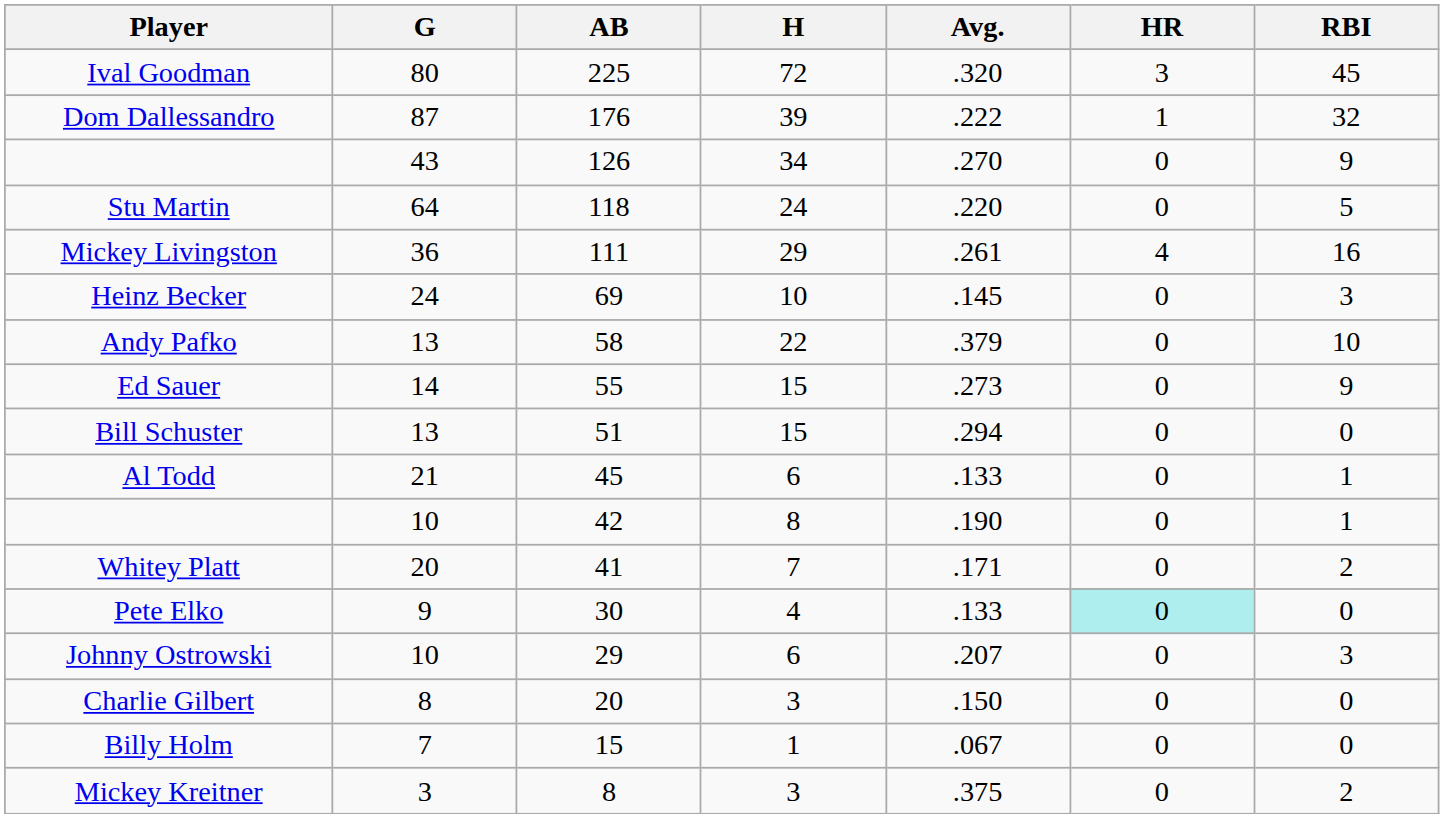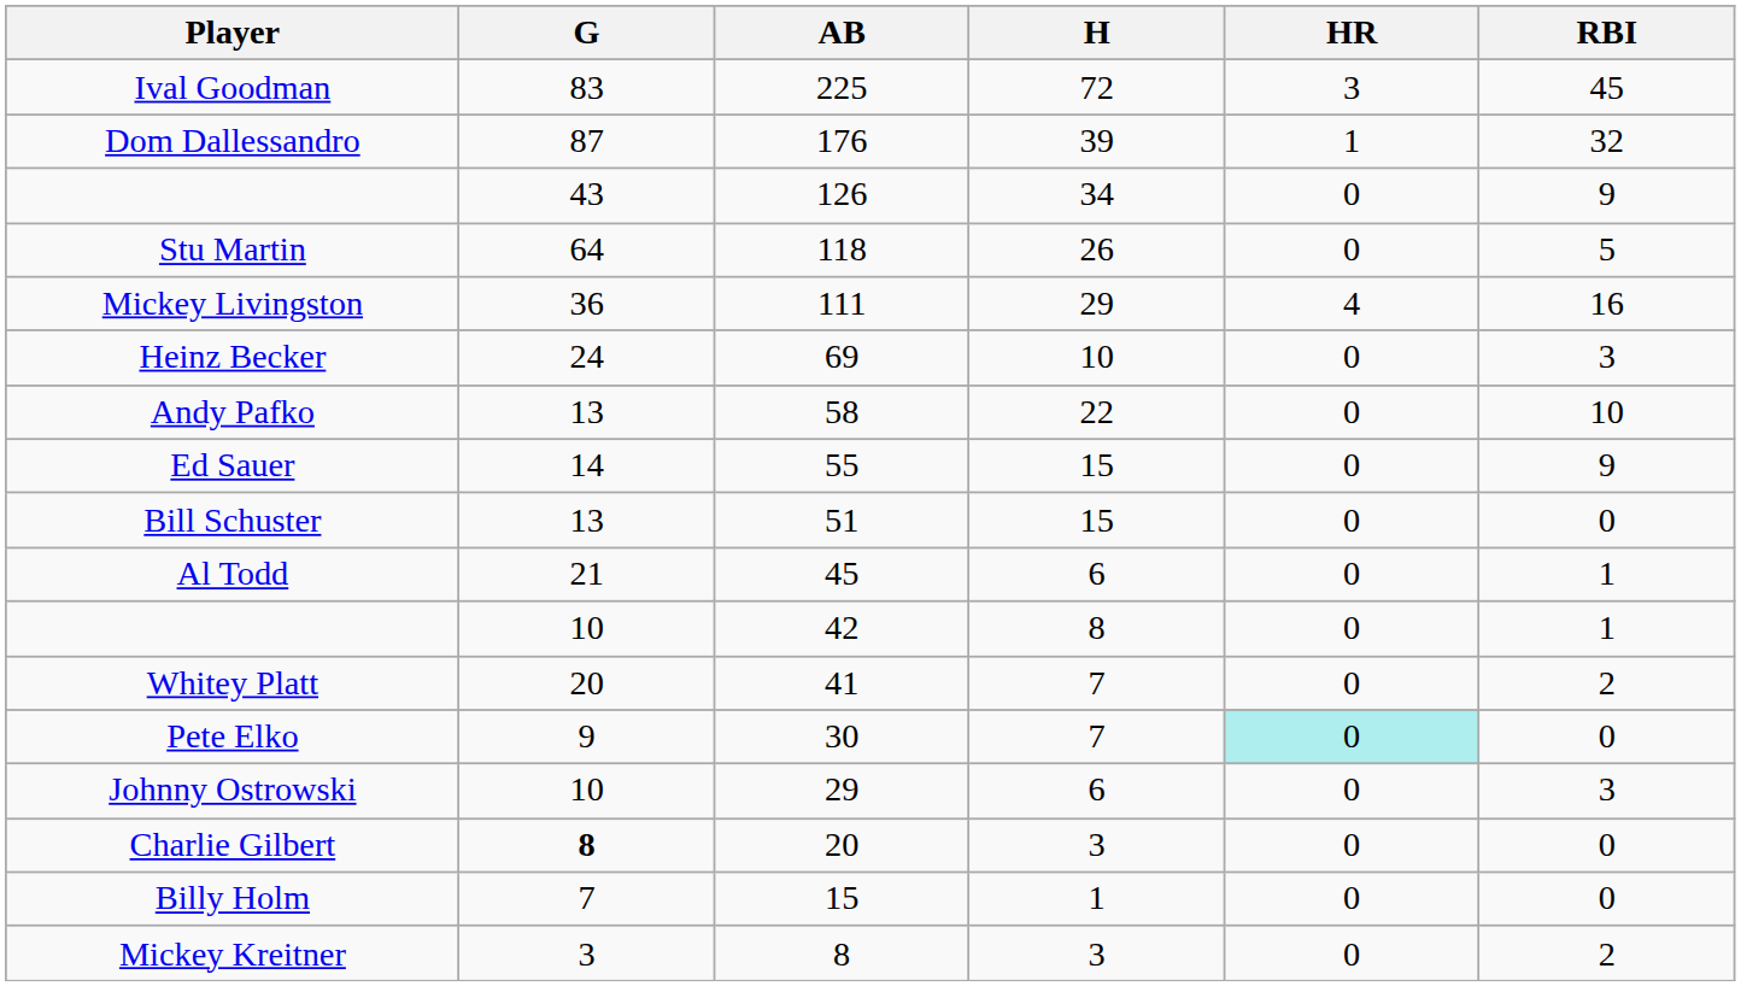- column: Avg. | .320 | .222 | .270 | .220 | .261 | .145 | .379 | .273 | .294 | .133 | .190 | .171 | .133 | .207 | .150 | .067 | .375
Ival Goodman | G: 80 -> 83
Stu Martin | H: 24 -> 26
Pete Elko | H: 4 -> 7
Charlie Gilbert | G: normal -> bold
